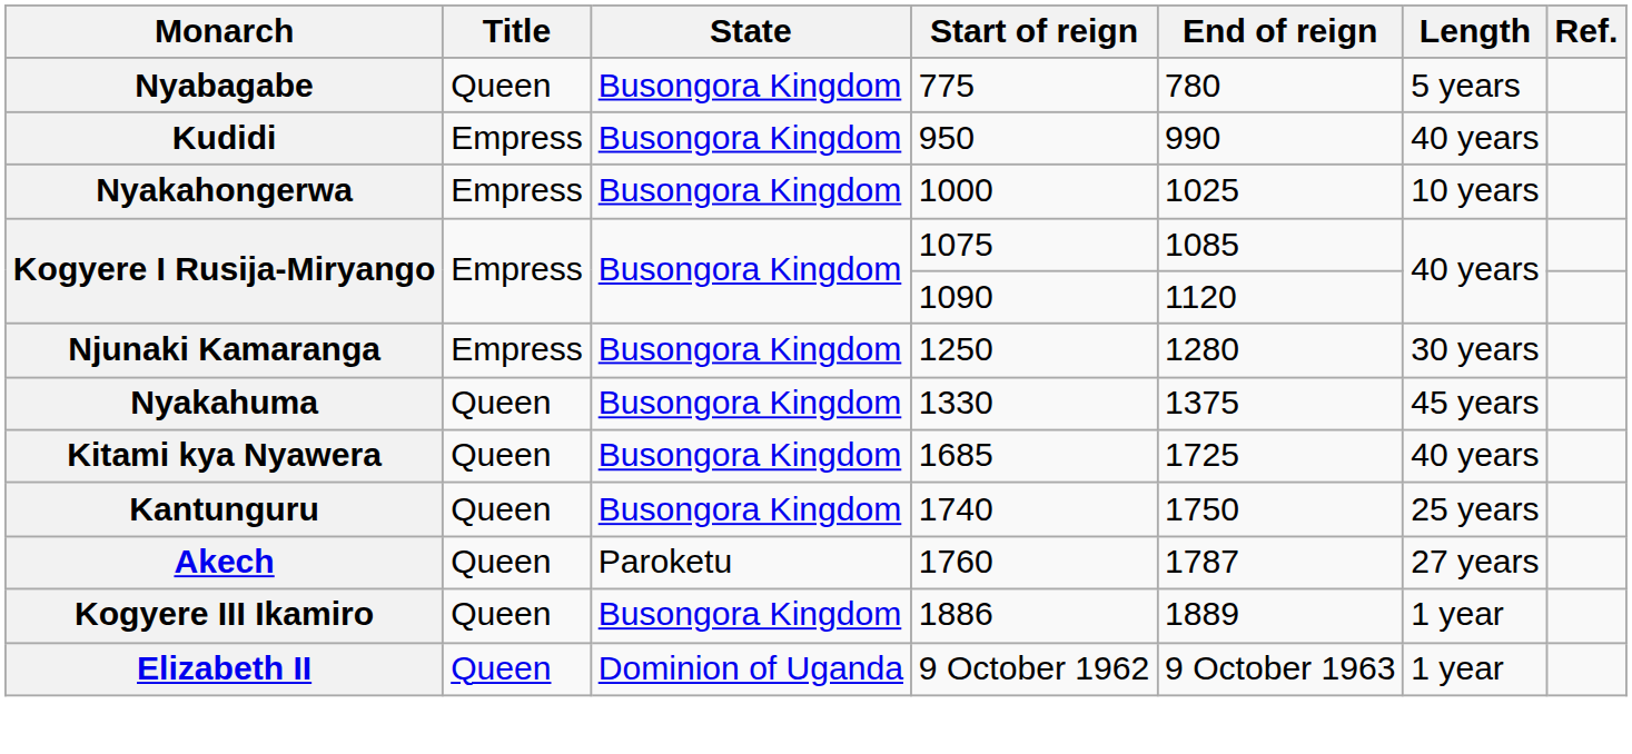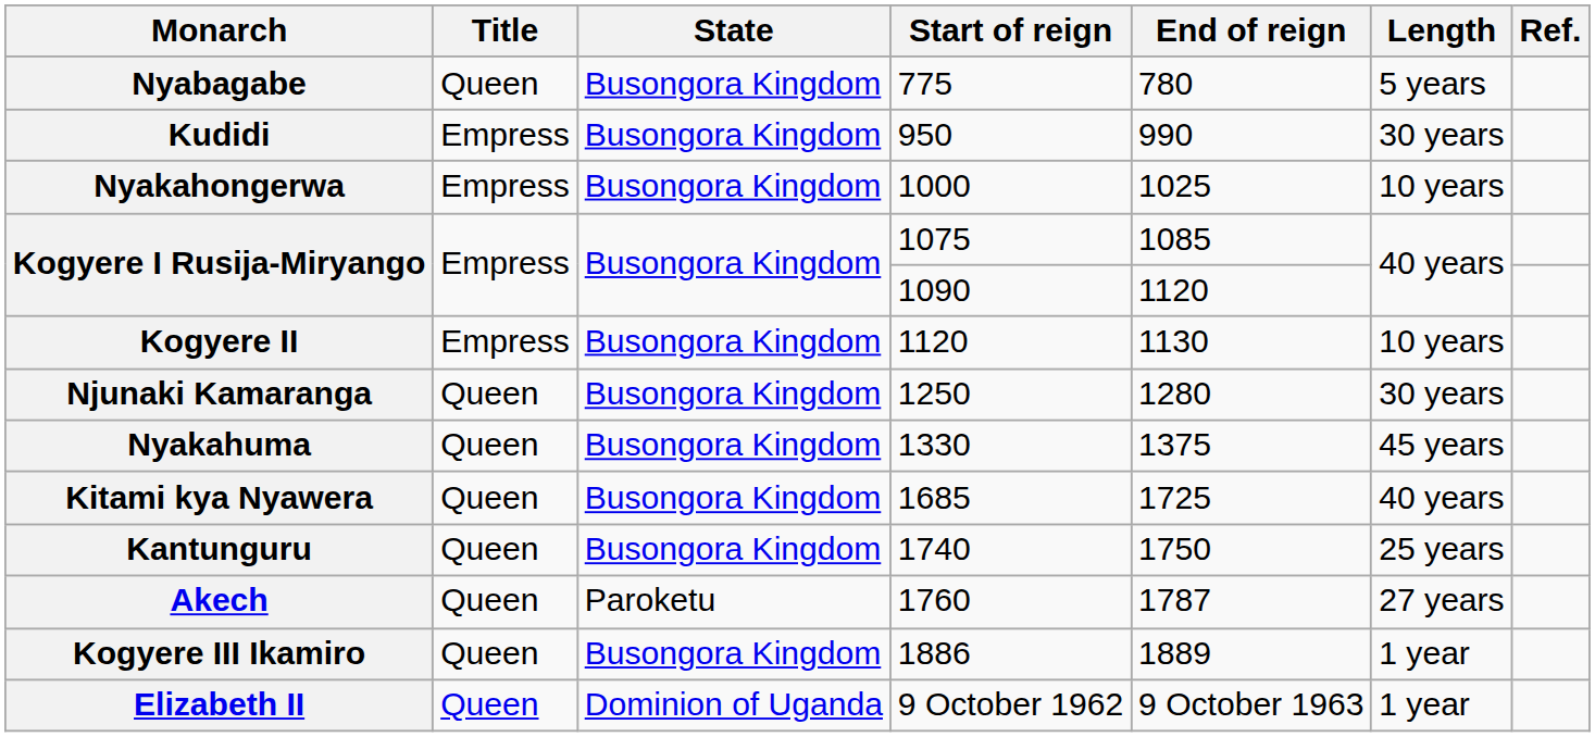Kudidi | Length: 40 years -> 30 years
+ row: Kogyere II | Empress | Busongora Kingdom | 1120 | 1130 | 10 years
Njunaki Kamaranga | Title: Empress -> Queen
